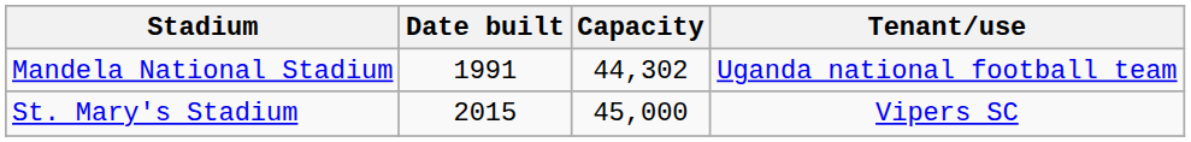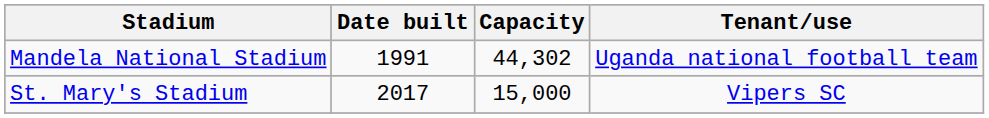St. Mary's Stadium | Date built: 2015 -> 2017
St. Mary's Stadium | Capacity: 45,000 -> 15,000
